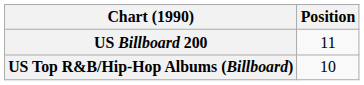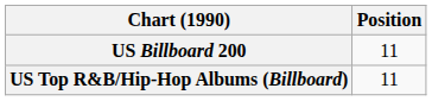US Top R&B/Hip-Hop Albums (Billboard) | Position: 10 -> 11
